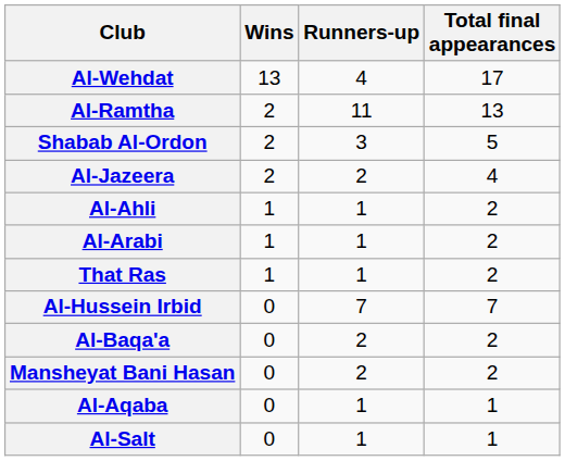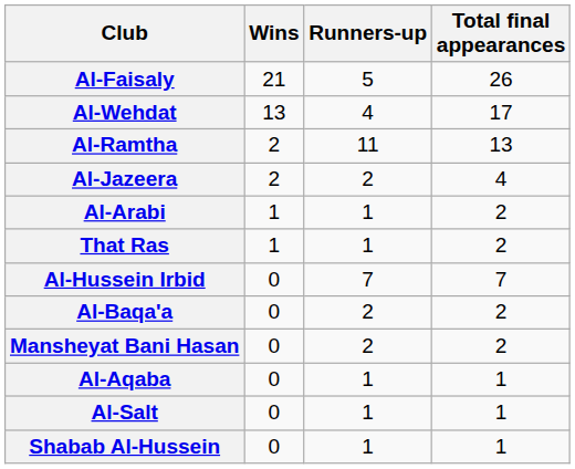+ row: Al-Faisaly | 21 | 5 | 26
- row: Shabab Al-Ordon | 2 | 3 | 5
- row: Al-Ahli | 1 | 1 | 2
+ row: Shabab Al-Hussein | 0 | 1 | 1
